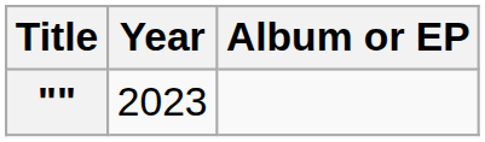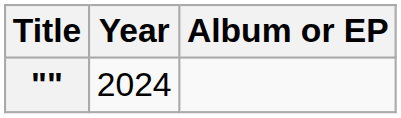"" | Year: 2023 -> 2024
